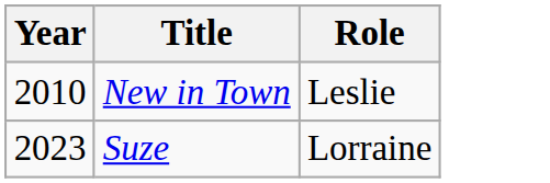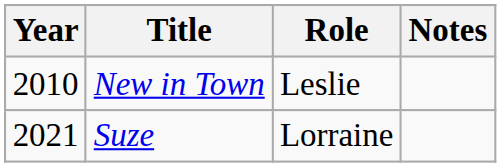+ column: Notes
Suze | Year: 2023 -> 2021
